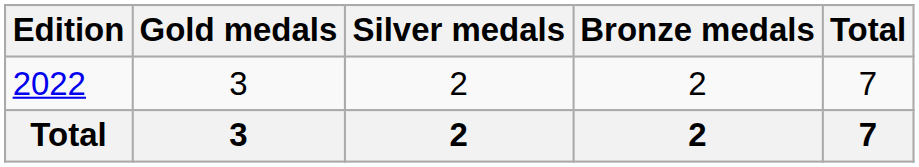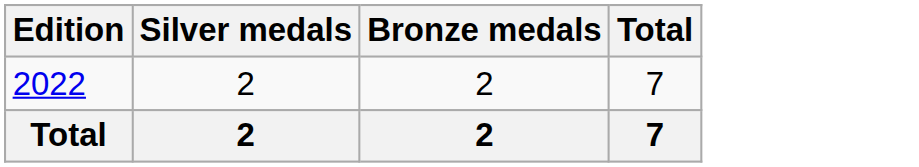- column: Gold medals | 3 | 3
